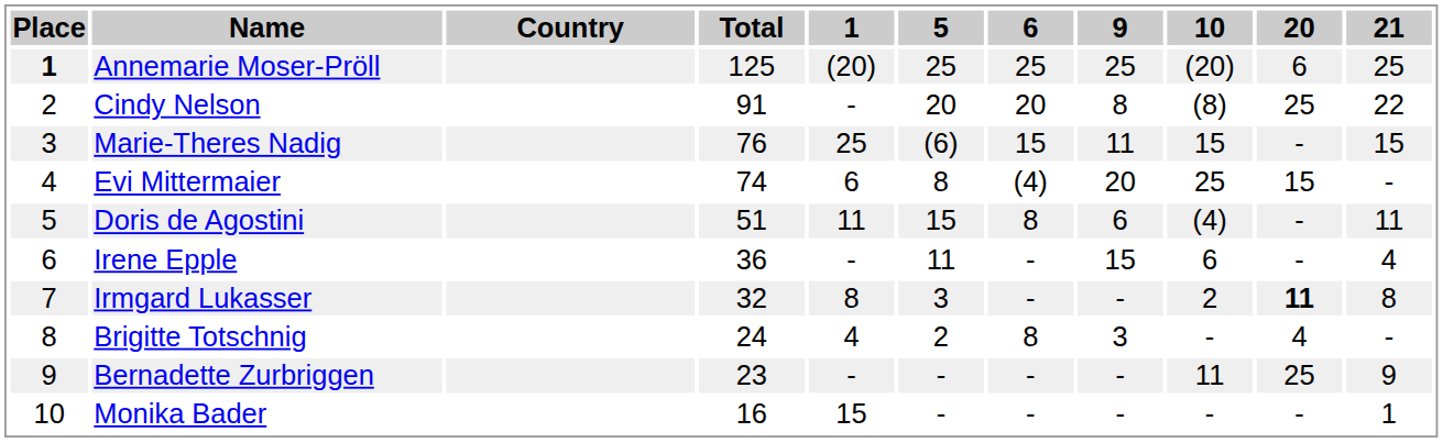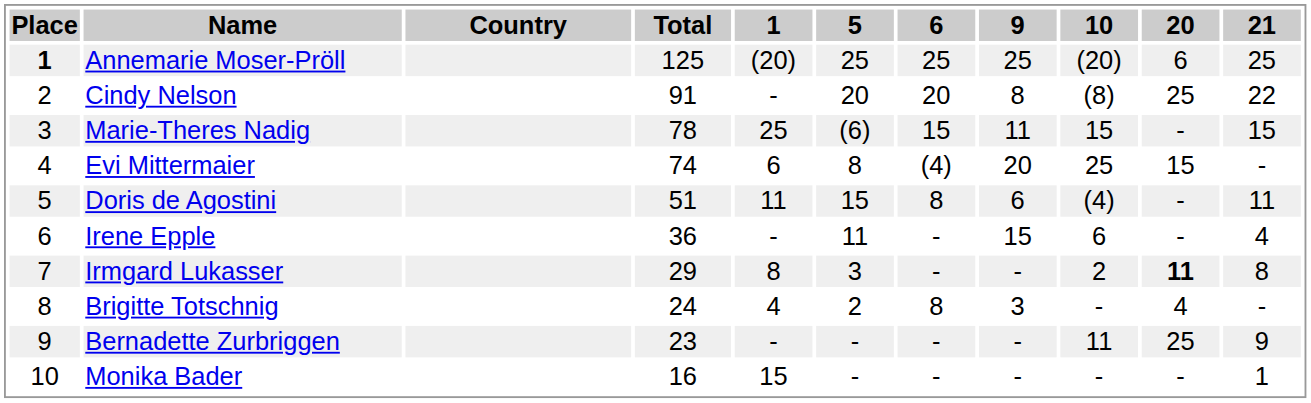Marie-Theres Nadig | Total: 76 -> 78
Irmgard Lukasser | Total: 32 -> 29
